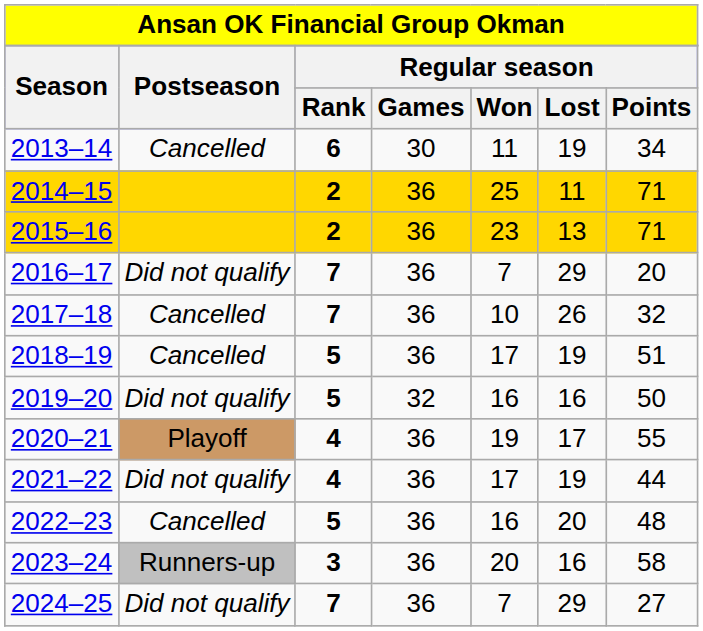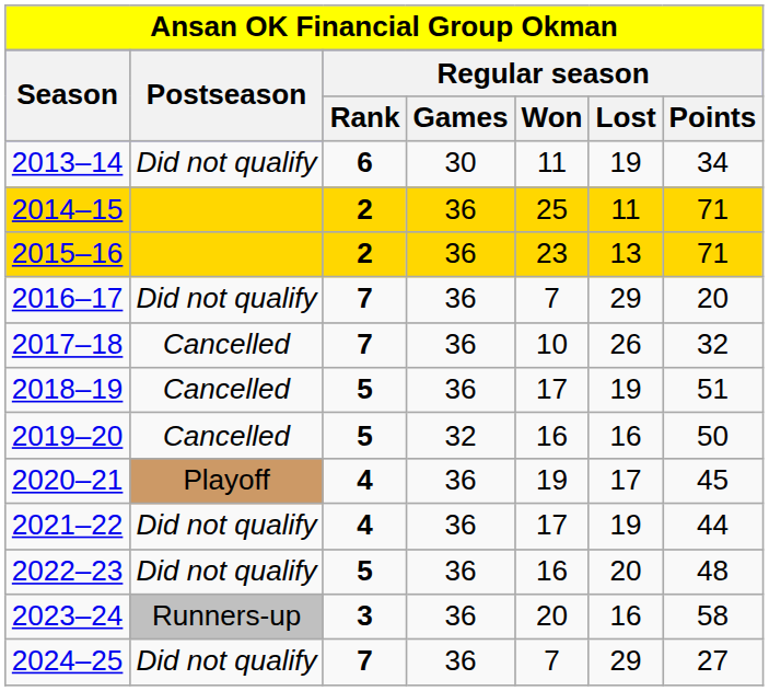2013–14 | Postseason: Cancelled -> Did not qualify
2019–20 | Postseason: Did not qualify -> Cancelled
2020–21 | Regular season / Points: 55 -> 45
2022–23 | Postseason: Cancelled -> Did not qualify
